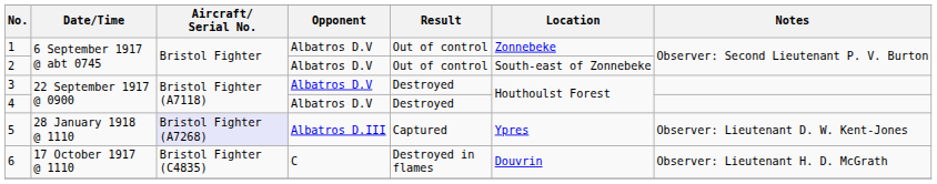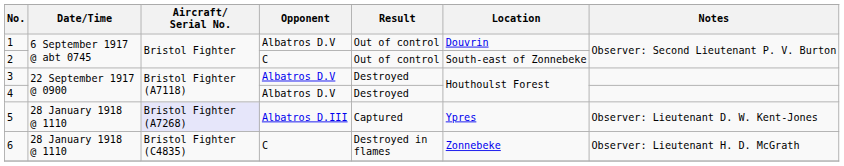1 | Location: Zonnebeke -> Douvrin
2 | Opponent: Albatros D.V -> C
6 | Date/Time: 17 October 1917 @ 1110 -> 28 January 1918 @ 1110
6 | Location: Douvrin -> Zonnebeke
